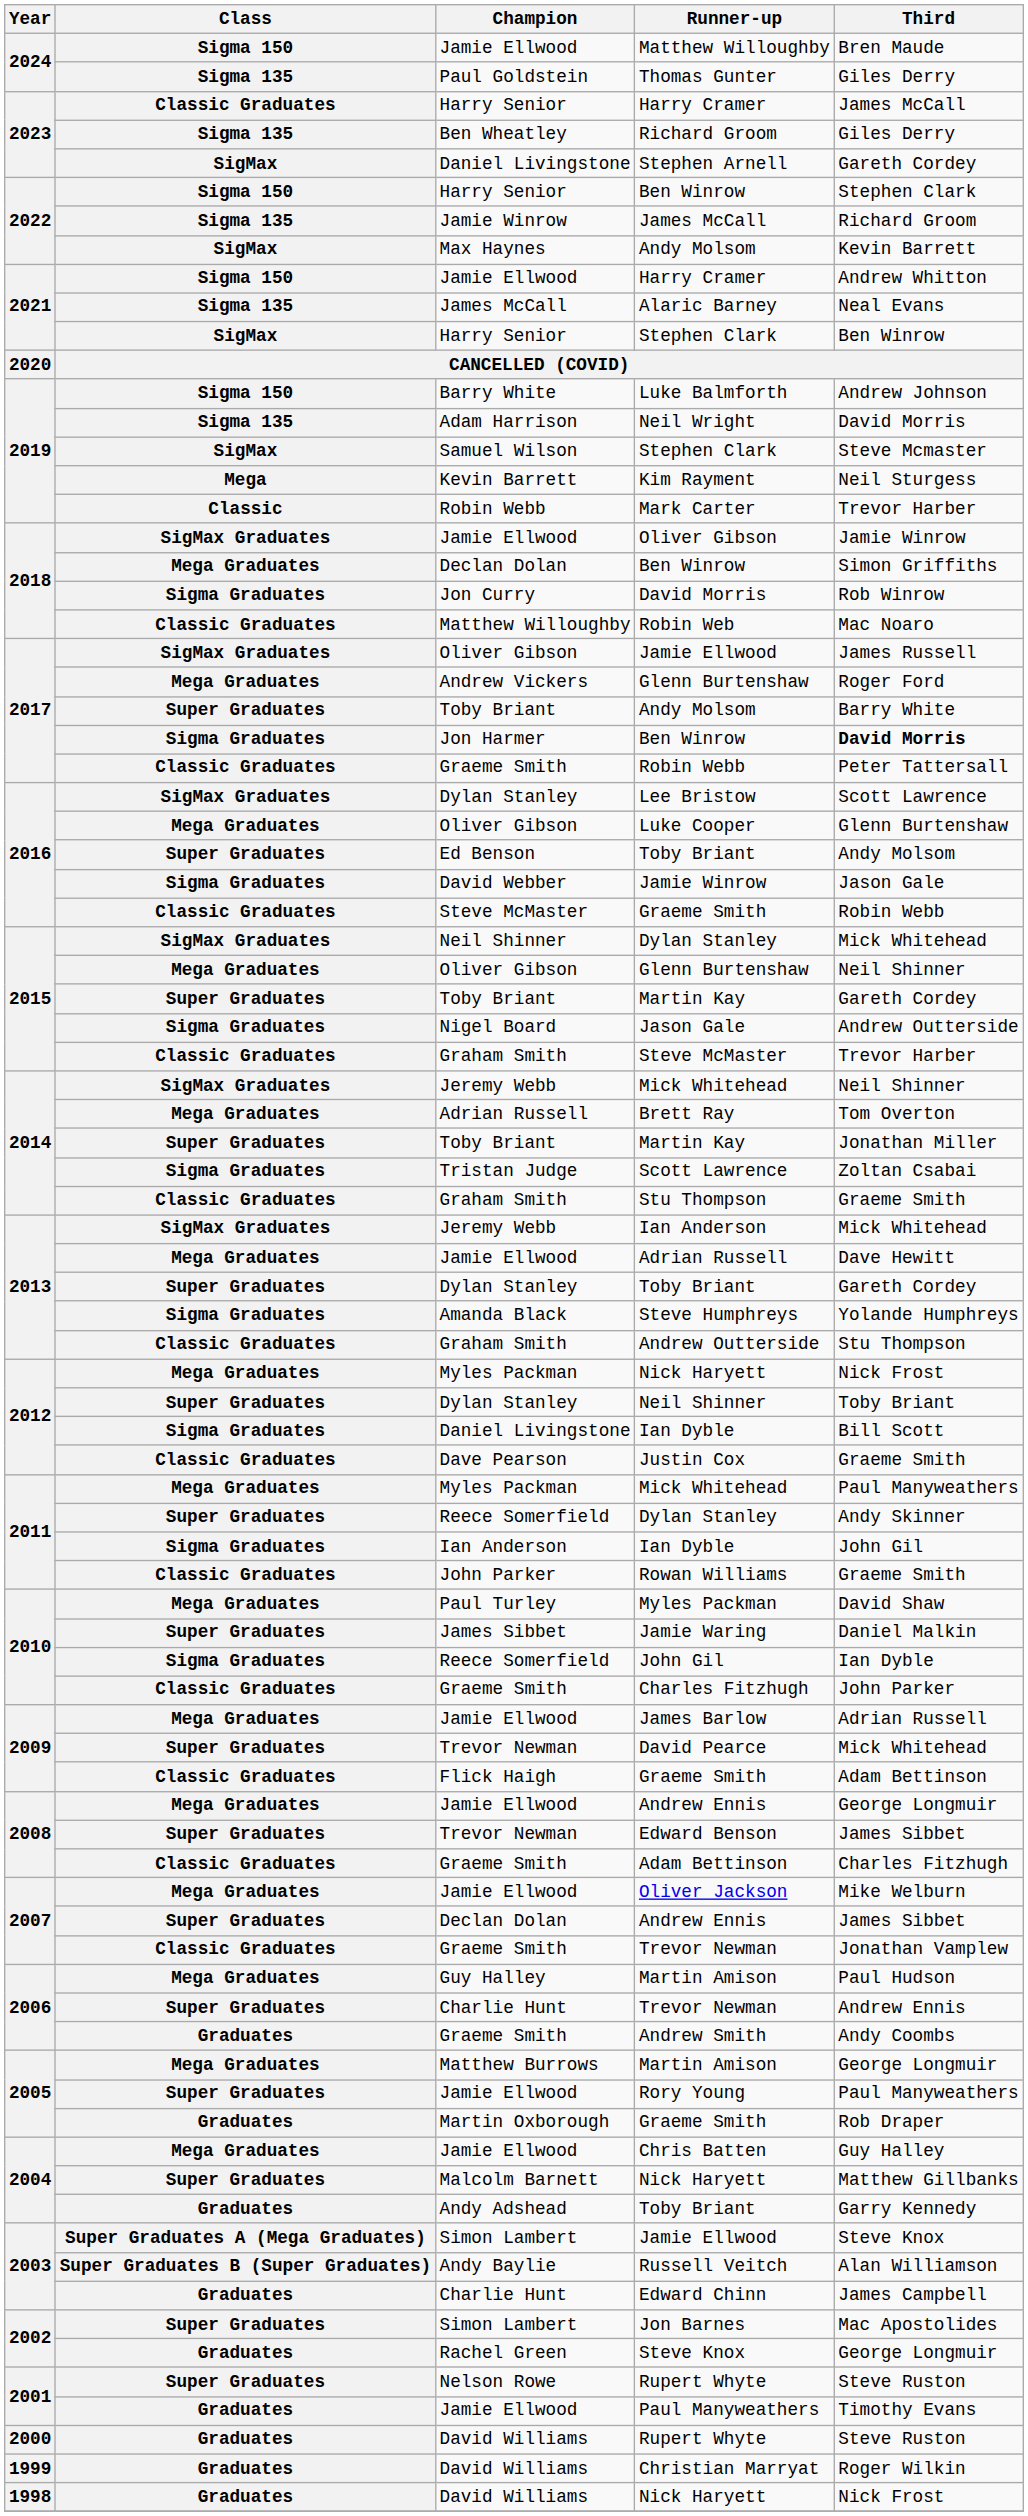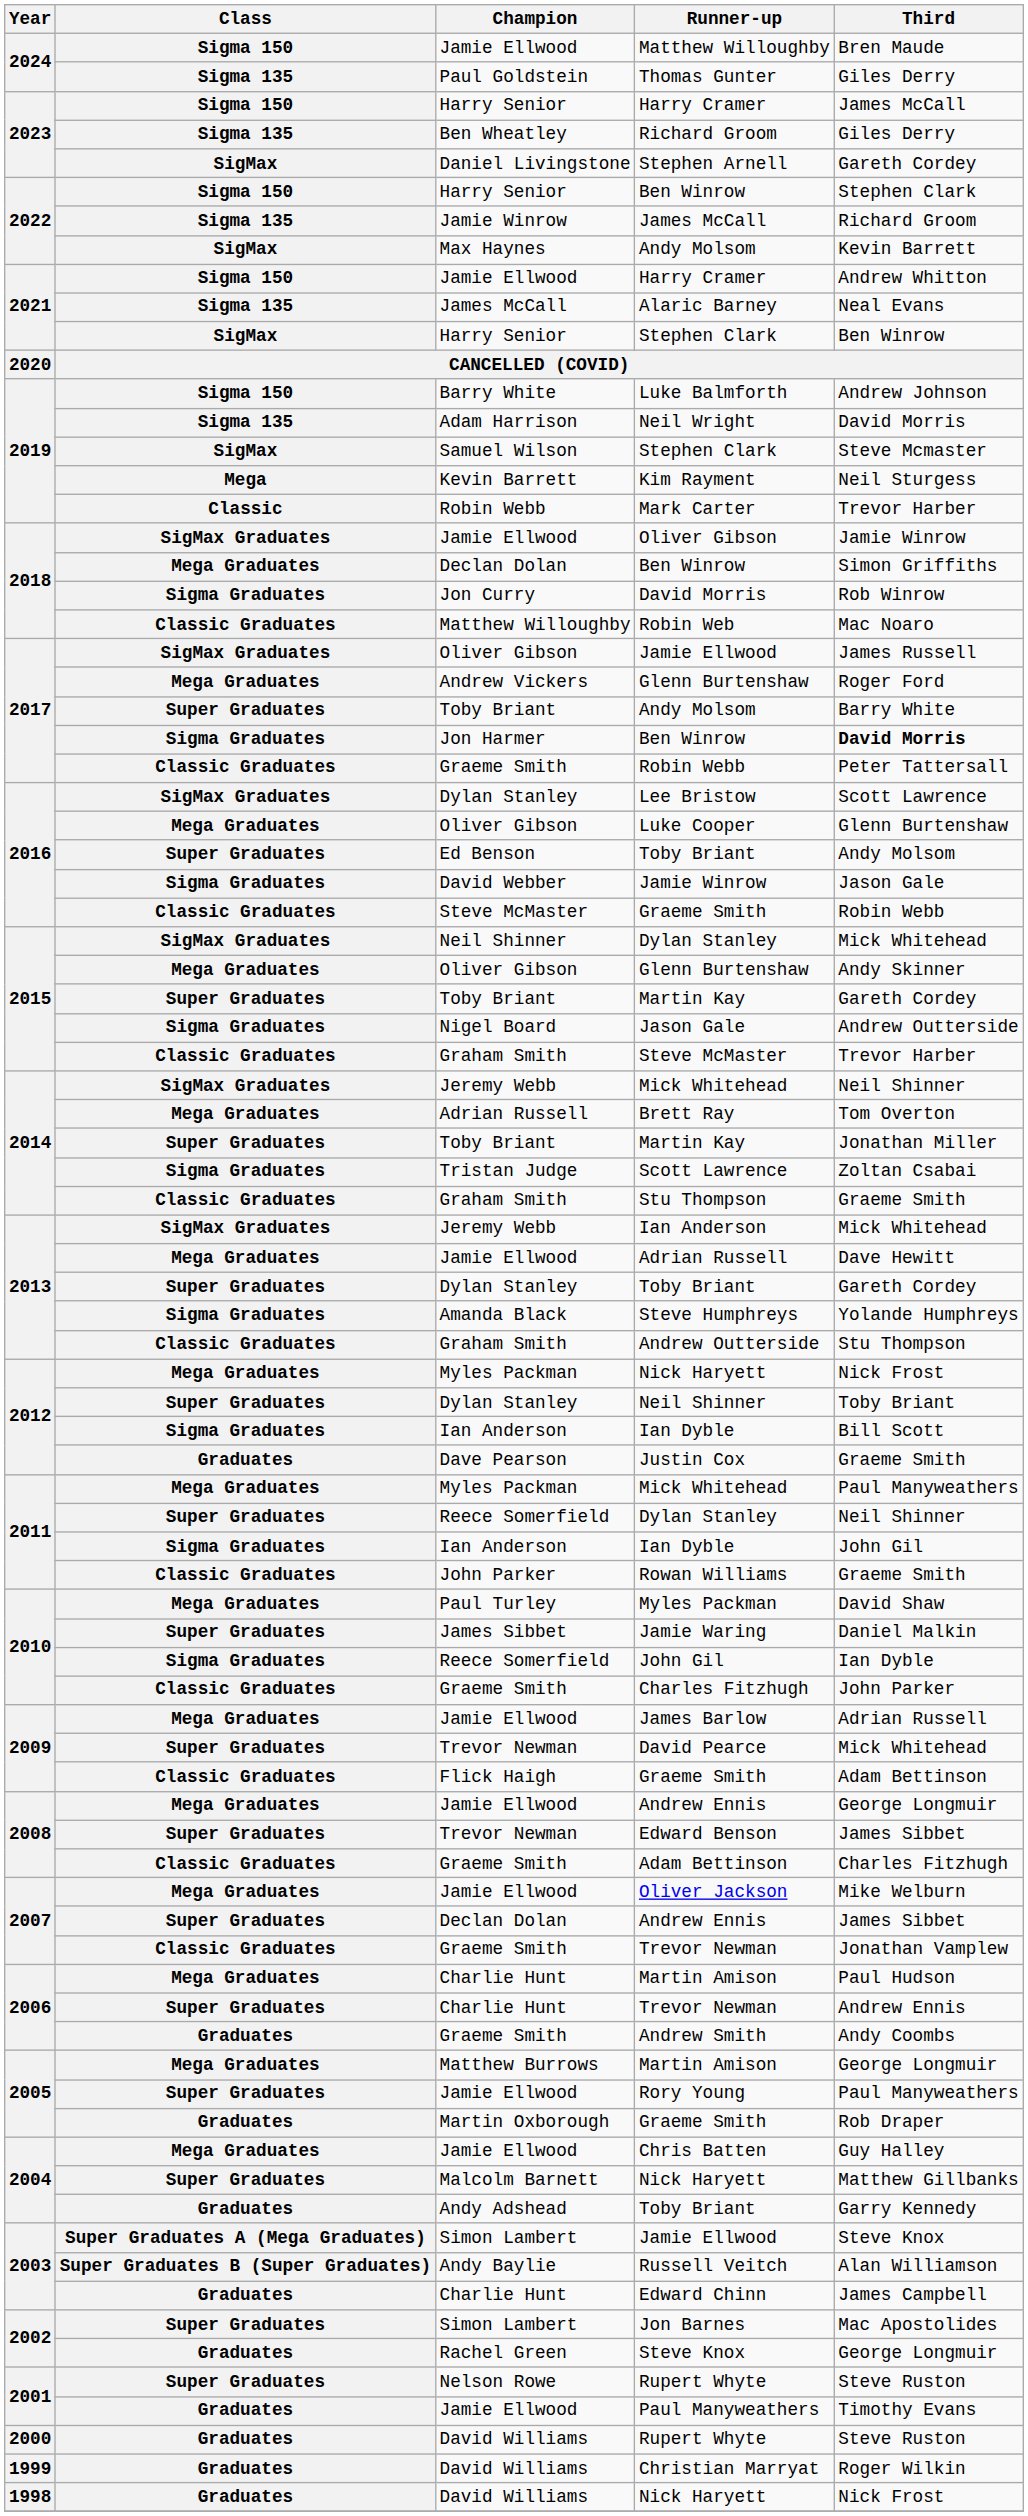2023 / Harry Cramer | Class: Classic Graduates -> Sigma 150
2015 / Glenn Burtenshaw | Third: Neil Shinner -> Andy Skinner
2012 / Ian Dyble | Champion: Daniel Livingstone -> Ian Anderson
Justin Cox | Class: Classic Graduates -> Graduates
2011 / Dylan Stanley | Third: Andy Skinner -> Neil Shinner
2006 / Martin Amison | Champion: Guy Halley -> Charlie Hunt
